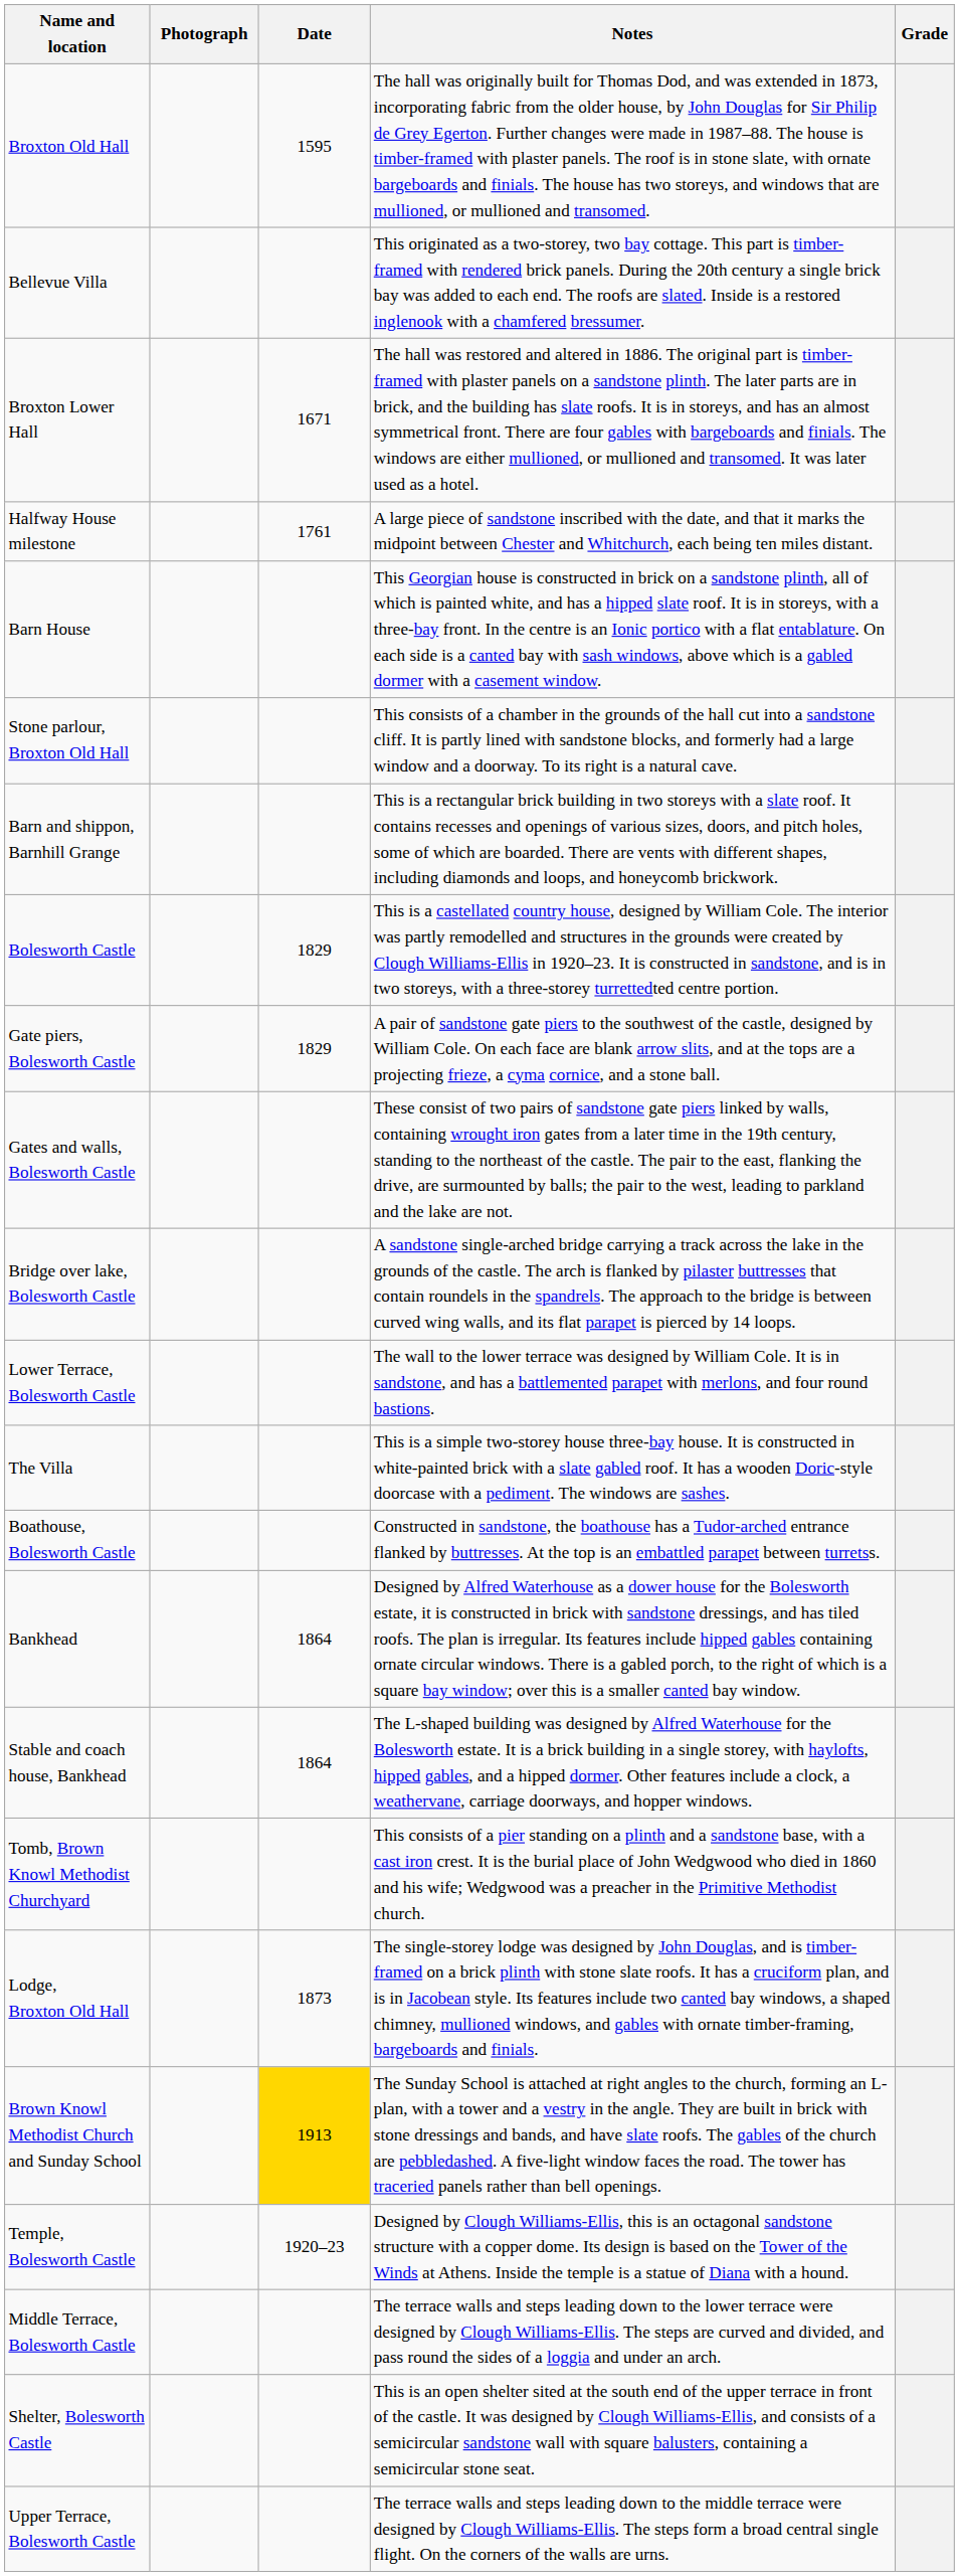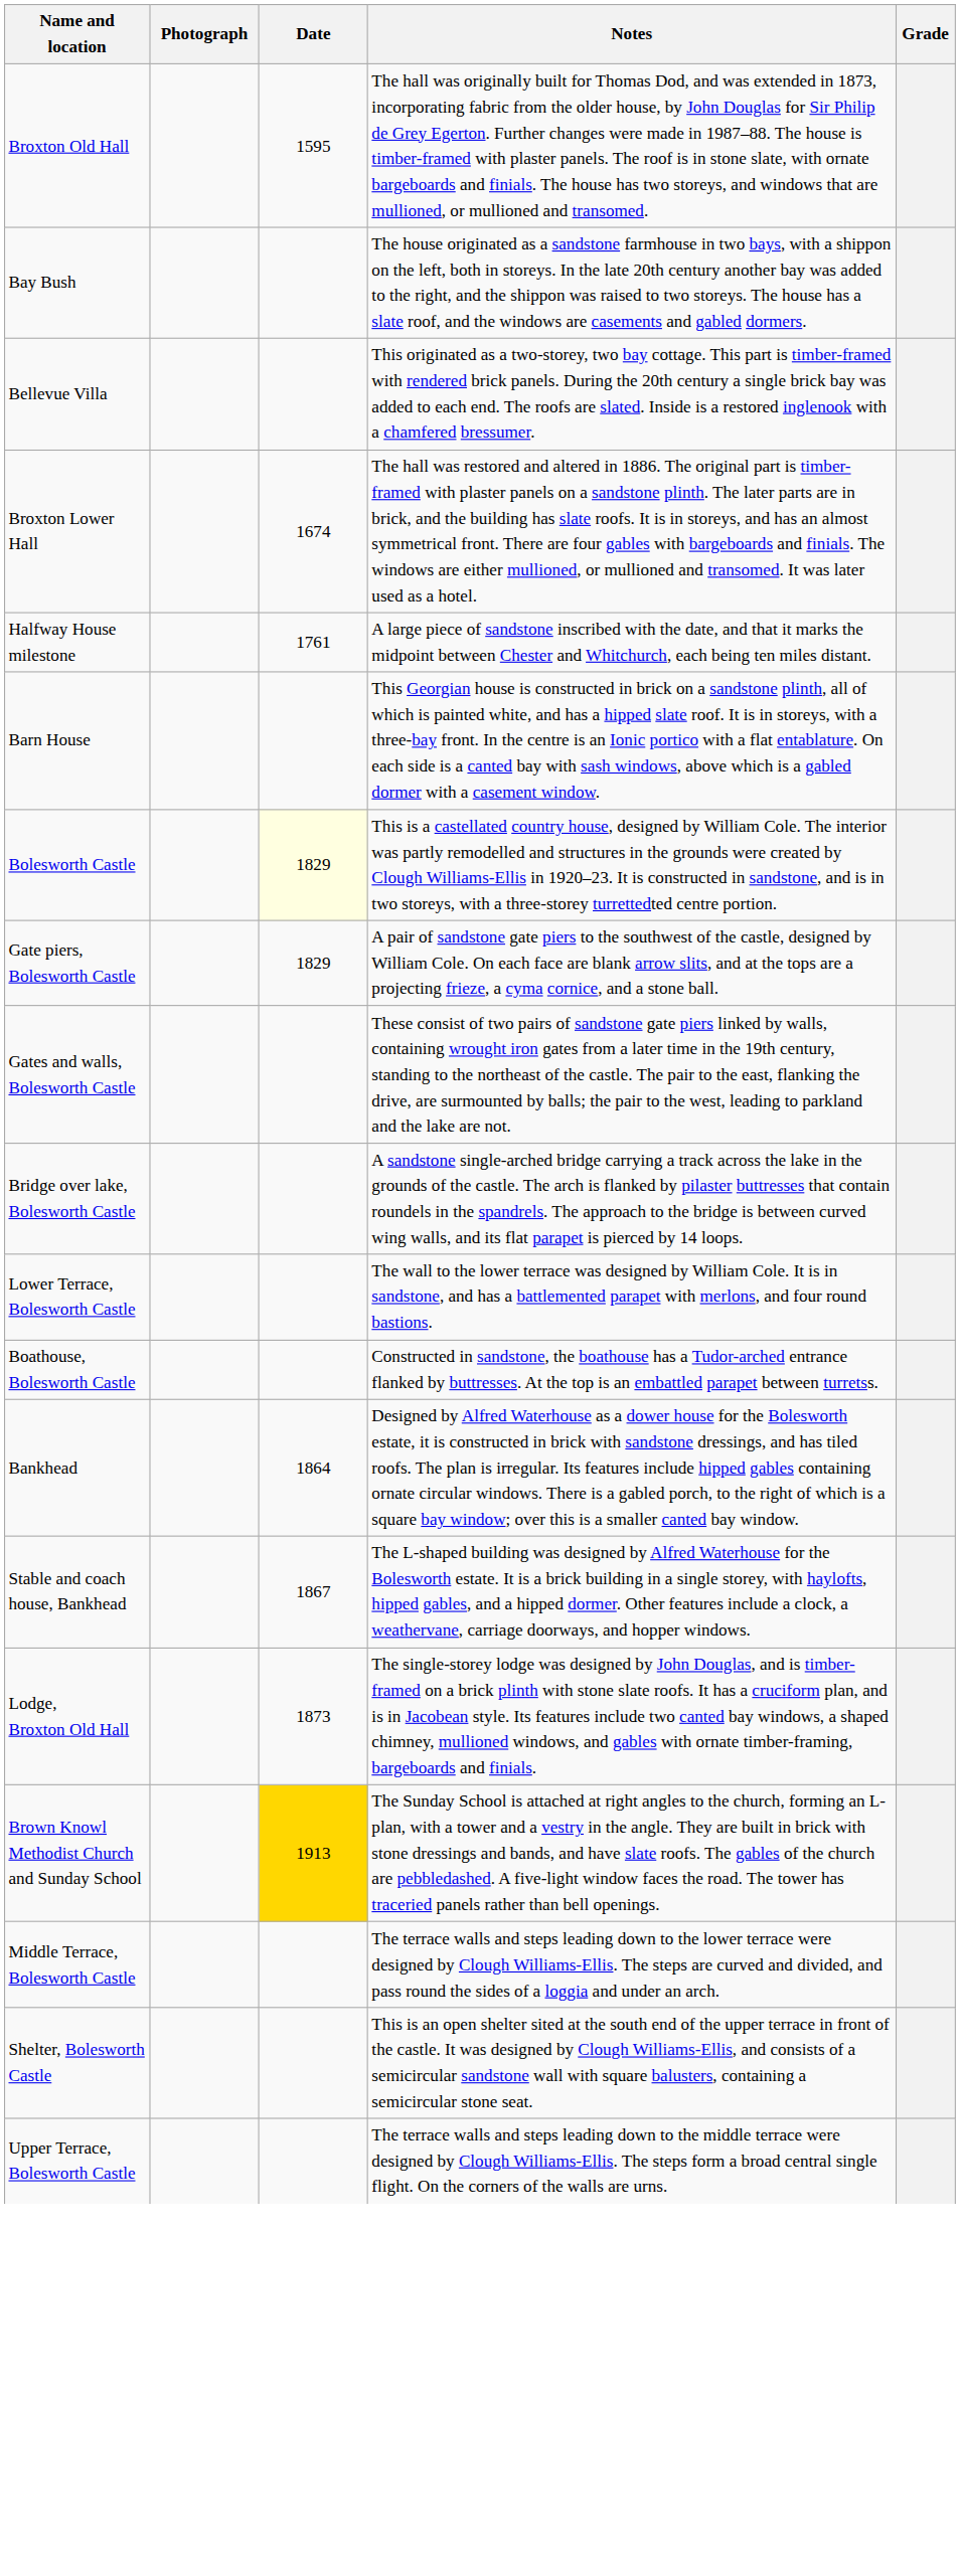+ row: Bay Bush | The house originated as a sandstone farmhouse in two bays, with a shippon on the left, both in storeys. In the late 20th century another bay was added to the right, and the shippon was raised to two storeys. The house has a slate roof, and the windows are casements and gabled dormers.
Broxton Lower Hall | Date: 1671 -> 1674
- row: Stone parlour, Broxton Old Hall | This consists of a chamber in the grounds of the hall cut into a sandstone cliff. It is partly lined with sandstone blocks, and formerly had a large window and a doorway. To its right is a natural cave.
- row: Barn and shippon, Barnhill Grange | This is a rectangular brick building in two storeys with a slate roof. It contains recesses and openings of various sizes, doors, and pitch holes, some of which are boarded. There are vents with different shapes, including diamonds and loops, and honeycomb brickwork.
Bolesworth Castle | Date: no background -> lightyellow background
- row: The Villa | This is a simple two-storey house three-bay house. It is constructed in white-painted brick with a slate gabled roof. It has a wooden Doric-style doorcase with a pediment. The windows are sashes.
Stable and coach house, Bankhead | Date: 1864 -> 1867
- row: Tomb, Brown Knowl Methodist Churchyard | This consists of a pier standing on a plinth and a sandstone base, with a cast iron crest. It is the burial place of John Wedgwood who died in 1860 and his wife; Wedgwood was a preacher in the Primitive Methodist church.
- row: Temple, Bolesworth Castle | 1920–23 | Designed by Clough Williams-Ellis, this is an octagonal sandstone structure with a copper dome. Its design is based on the Tower of the Winds at Athens. Inside the temple is a statue of Diana with a hound.
